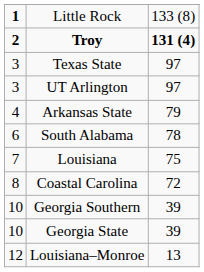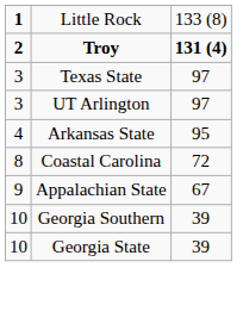Arkansas State | column 3: 79 -> 95
- row: 6 | South Alabama | 78
- row: 7 | Louisiana | 75
+ row: 9 | Appalachian State | 67
- row: 12 | Louisiana–Monroe | 13
